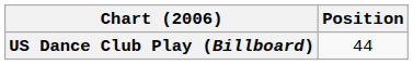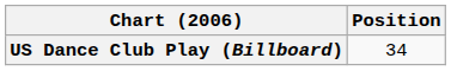US Dance Club Play (Billboard) | Position: 44 -> 34
